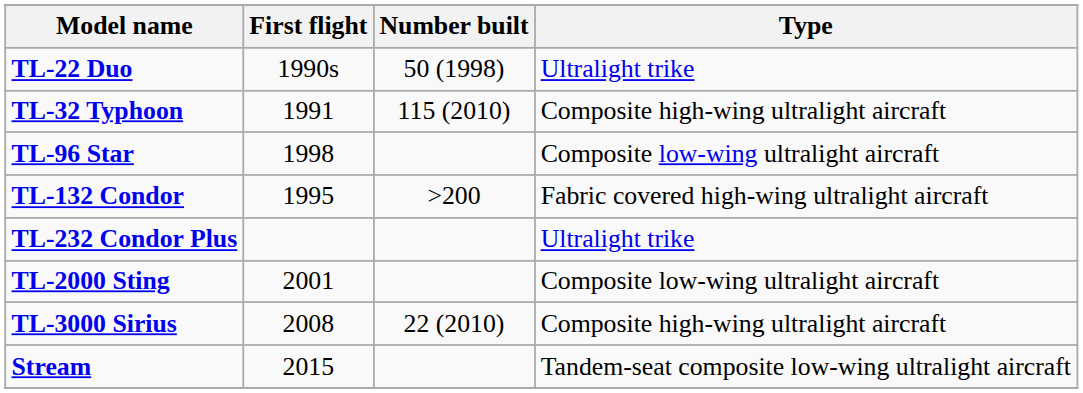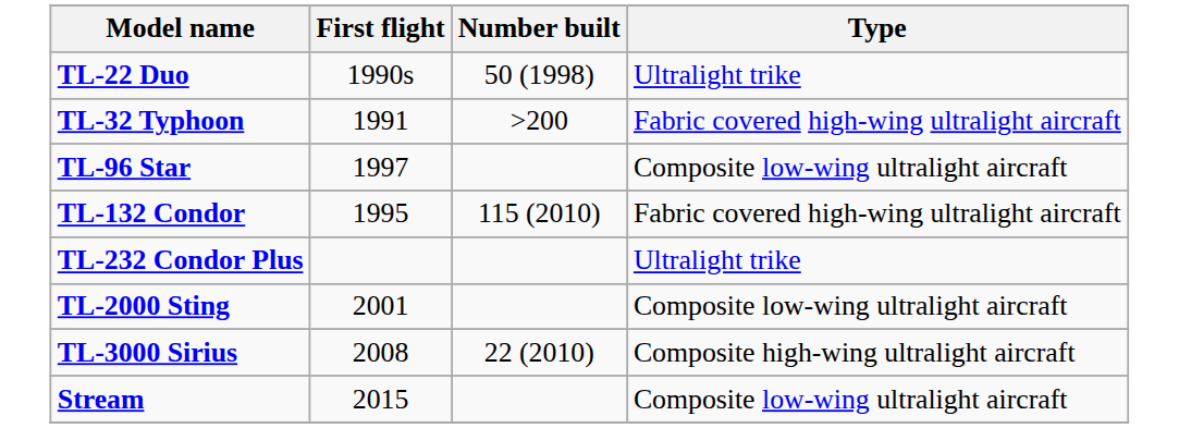TL-32 Typhoon | Number built: 115 (2010) -> >200
TL-32 Typhoon | Type: Composite high-wing ultralight aircraft -> Fabric covered high-wing ultralight aircraft
TL-96 Star | First flight: 1998 -> 1997
TL-132 Condor | Number built: >200 -> 115 (2010)
Stream | Type: Tandem-seat composite low-wing ultralight aircraft -> Composite low-wing ultralight aircraft
